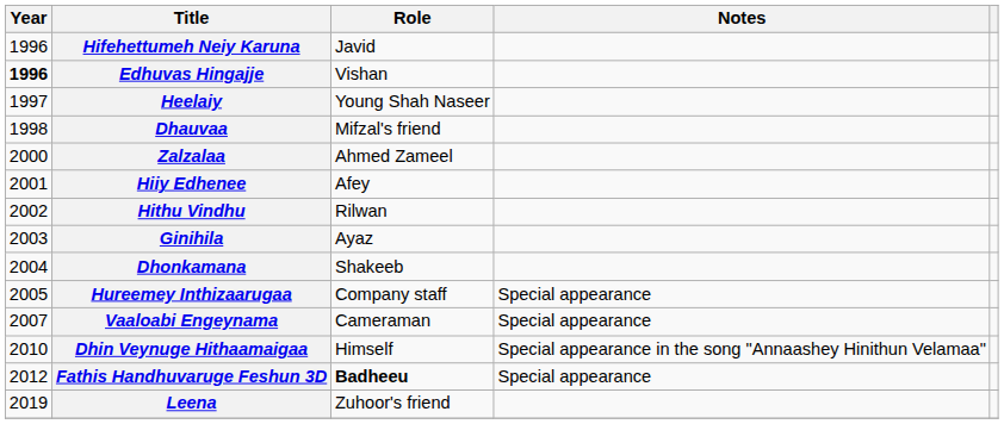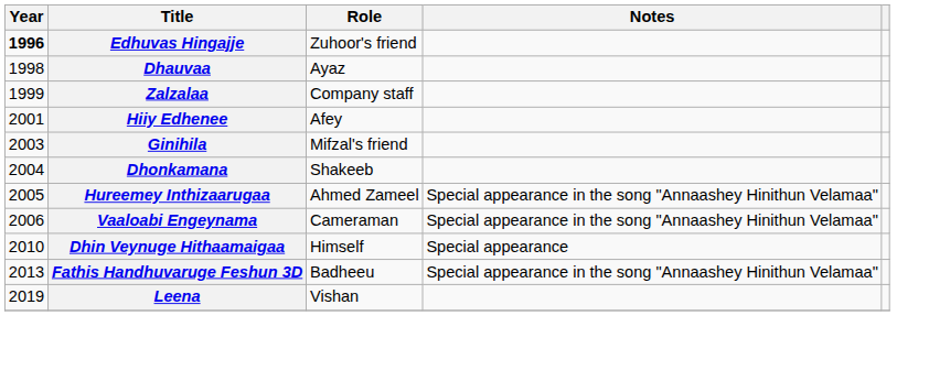- row: 1996 | Hifehettumeh Neiy Karuna | Javid
Edhuvas Hingajje | Role: Vishan -> Zuhoor's friend
- row: 1997 | Heelaiy | Young Shah Naseer
Dhauvaa | Role: Mifzal's friend -> Ayaz
Zalzalaa | Year: 2000 -> 1999
Zalzalaa | Role: Ahmed Zameel -> Company staff
- row: 2002 | Hithu Vindhu | Rilwan
Ginihila | Role: Ayaz -> Mifzal's friend
Hureemey Inthizaarugaa | Role: Company staff -> Ahmed Zameel
Hureemey Inthizaarugaa | Notes: Special appearance -> Special appearance in the song "Annaashey Hinithun Velamaa"
Vaaloabi Engeynama | Year: 2007 -> 2006
Vaaloabi Engeynama | Notes: Special appearance -> Special appearance in the song "Annaashey Hinithun Velamaa"
Dhin Veynuge Hithaamaigaa | Notes: Special appearance in the song "Annaashey Hinithun Velamaa" -> Special appearance
Fathis Handhuvaruge Feshun 3D | Year: 2012 -> 2013
Fathis Handhuvaruge Feshun 3D | Role: bold -> normal
Fathis Handhuvaruge Feshun 3D | Notes: Special appearance -> Special appearance in the song "Annaashey Hinithun Velamaa"
Leena | Role: Zuhoor's friend -> Vishan
